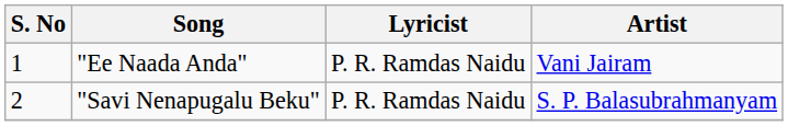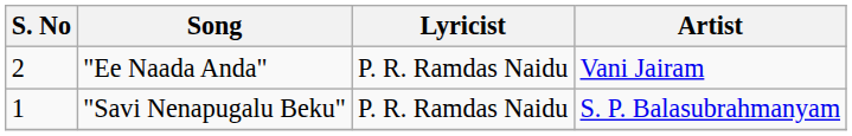"Ee Naada Anda" | S. No: 1 -> 2
"Savi Nenapugalu Beku" | S. No: 2 -> 1
